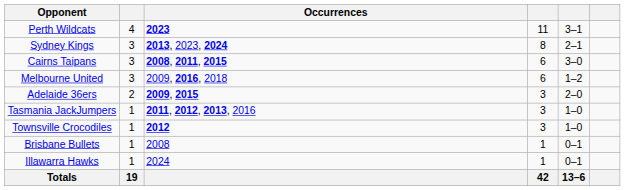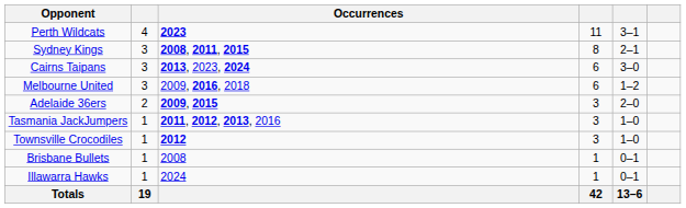Sydney Kings | Occurrences: 2013, 2023, 2024 -> 2008, 2011, 2015
Cairns Taipans | Occurrences: 2008, 2011, 2015 -> 2013, 2023, 2024
